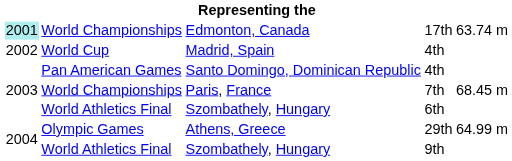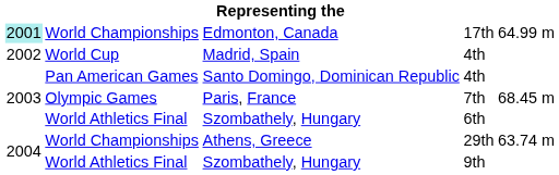Edmonton, Canada | column 5: 63.74 m -> 64.99 m
Paris, France | column 2: World Championships -> Olympic Games
Athens, Greece | column 2: Olympic Games -> World Championships
Athens, Greece | column 5: 64.99 m -> 63.74 m
